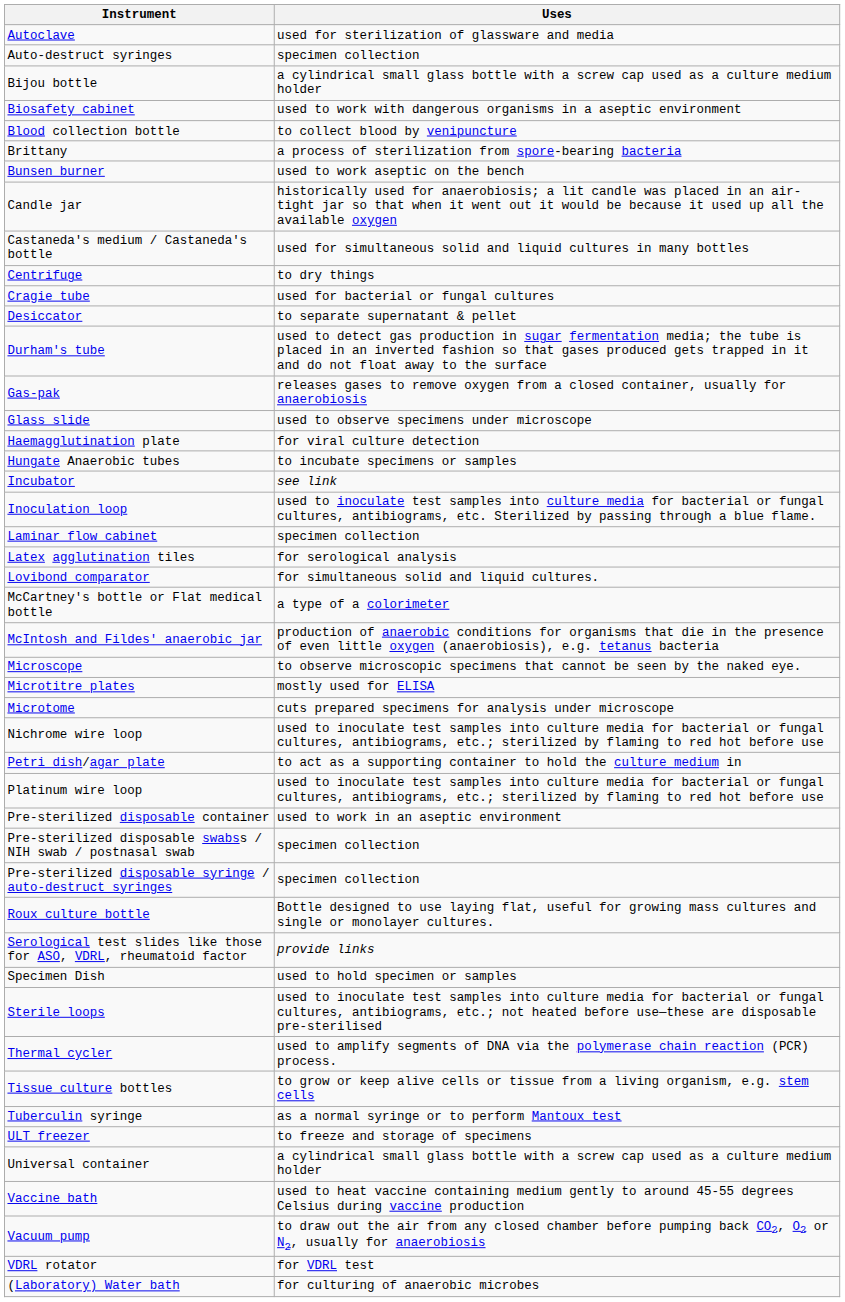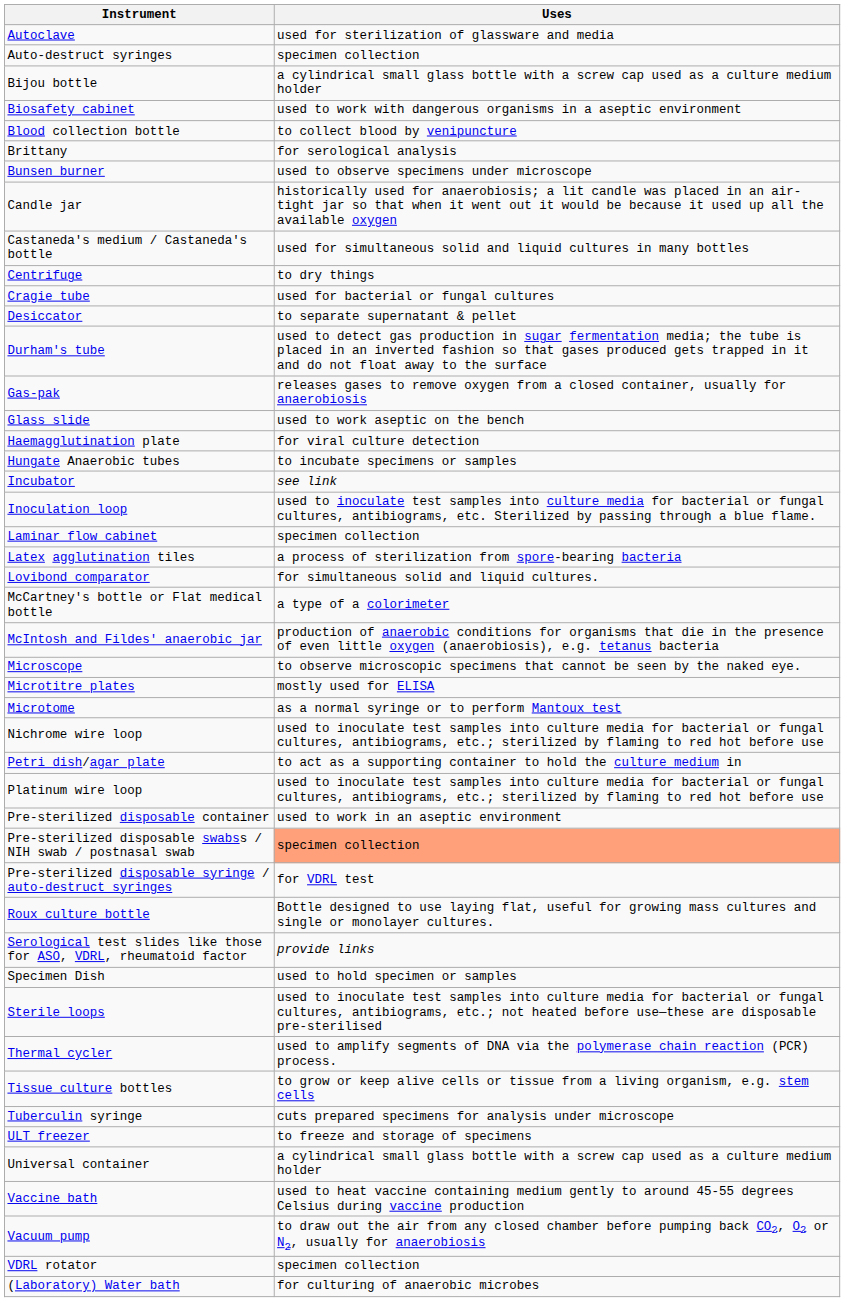Brittany | Uses: a process of sterilization from spore-bearing bacteria -> for serological analysis
Bunsen burner | Uses: used to work aseptic on the bench -> used to observe specimens under microscope
Glass slide | Uses: used to observe specimens under microscope -> used to work aseptic on the bench
Latex agglutination tiles | Uses: for serological analysis -> a process of sterilization from spore-bearing bacteria
Microtome | Uses: cuts prepared specimens for analysis under microscope -> as a normal syringe or to perform Mantoux test
Pre-sterilized disposable swabss / NIH swab / postnasal swab | Uses: no background -> lightsalmon background
Pre-sterilized disposable syringe / auto-destruct syringes | Uses: specimen collection -> for VDRL test
Tuberculin syringe | Uses: as a normal syringe or to perform Mantoux test -> cuts prepared specimens for analysis under microscope
VDRL rotator | Uses: for VDRL test -> specimen collection
